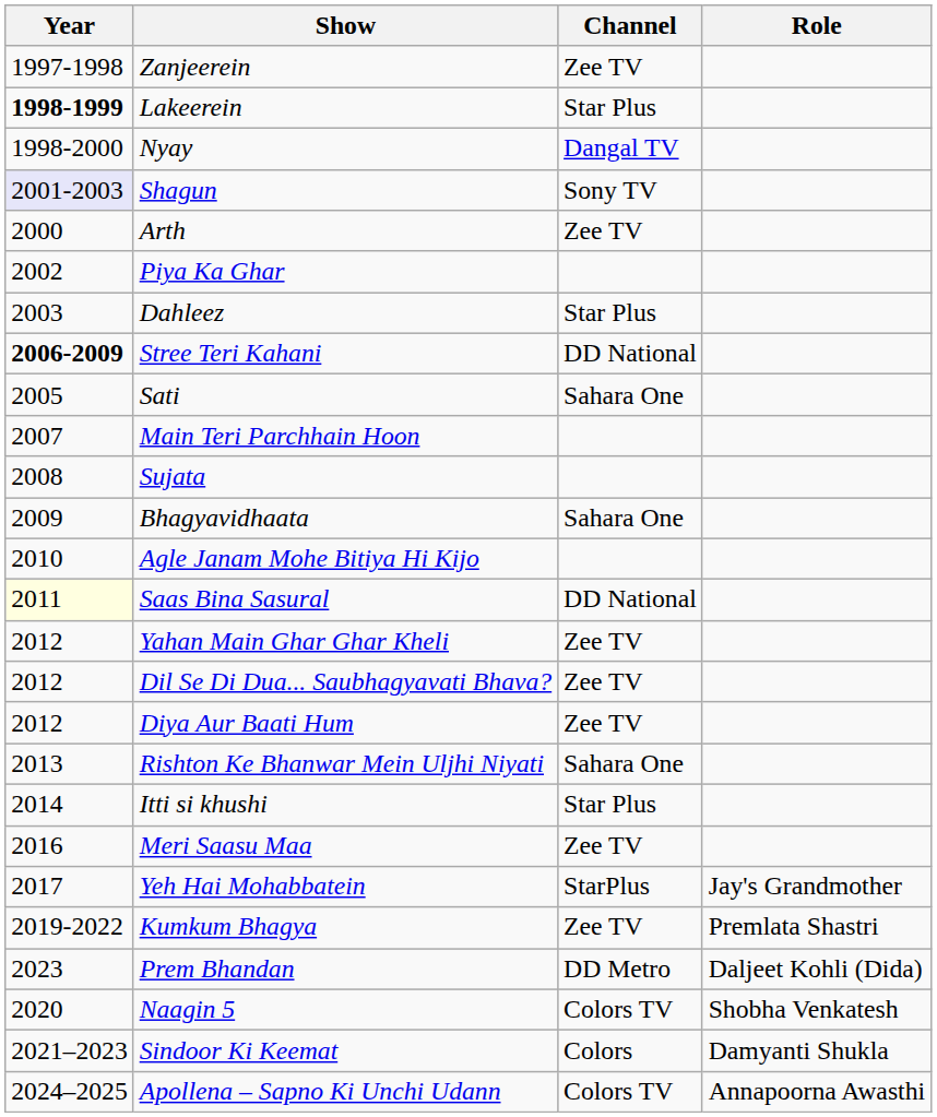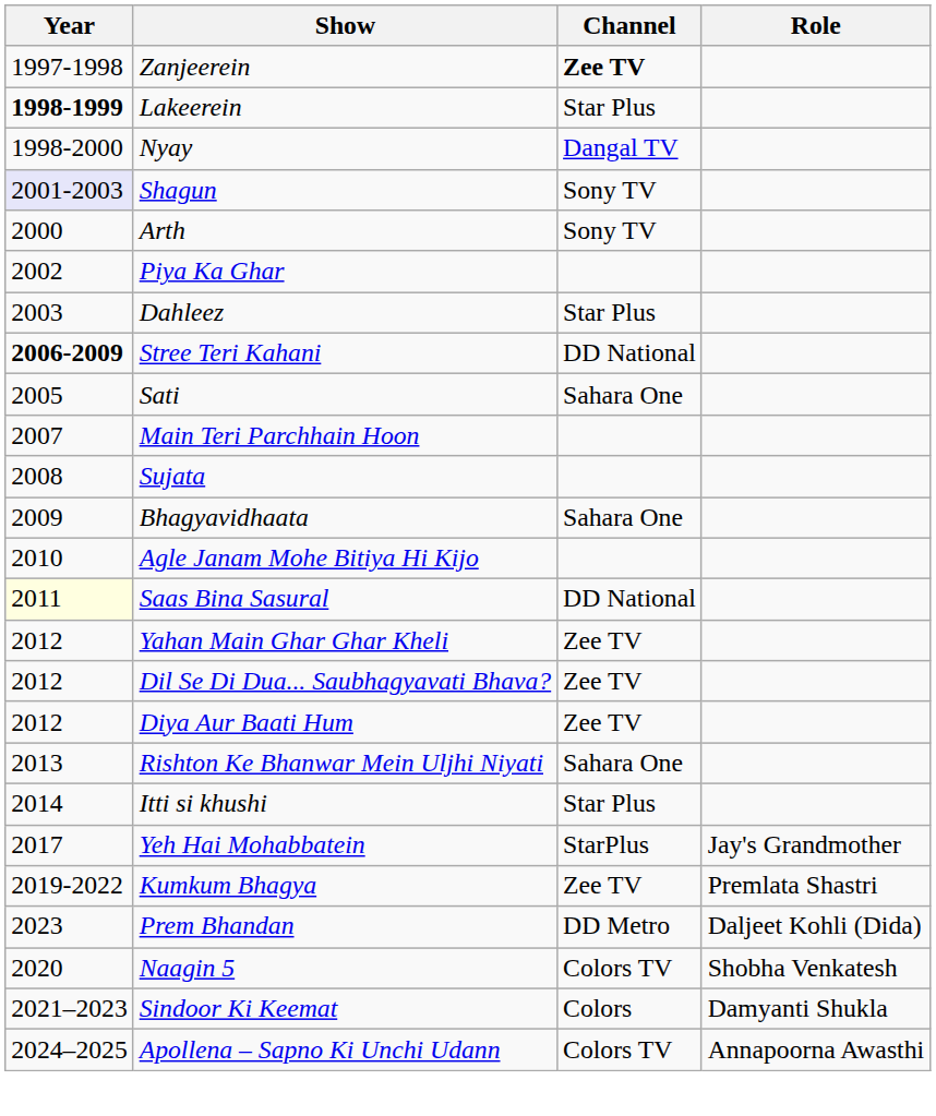Zanjeerein | Channel: normal -> bold
Arth | Channel: Zee TV -> Sony TV
- row: 2016 | Meri Saasu Maa | Zee TV
